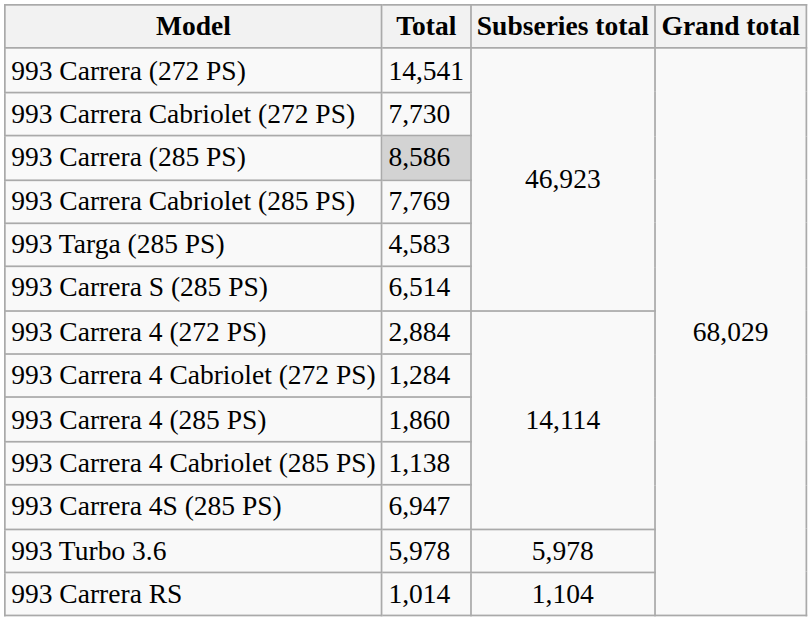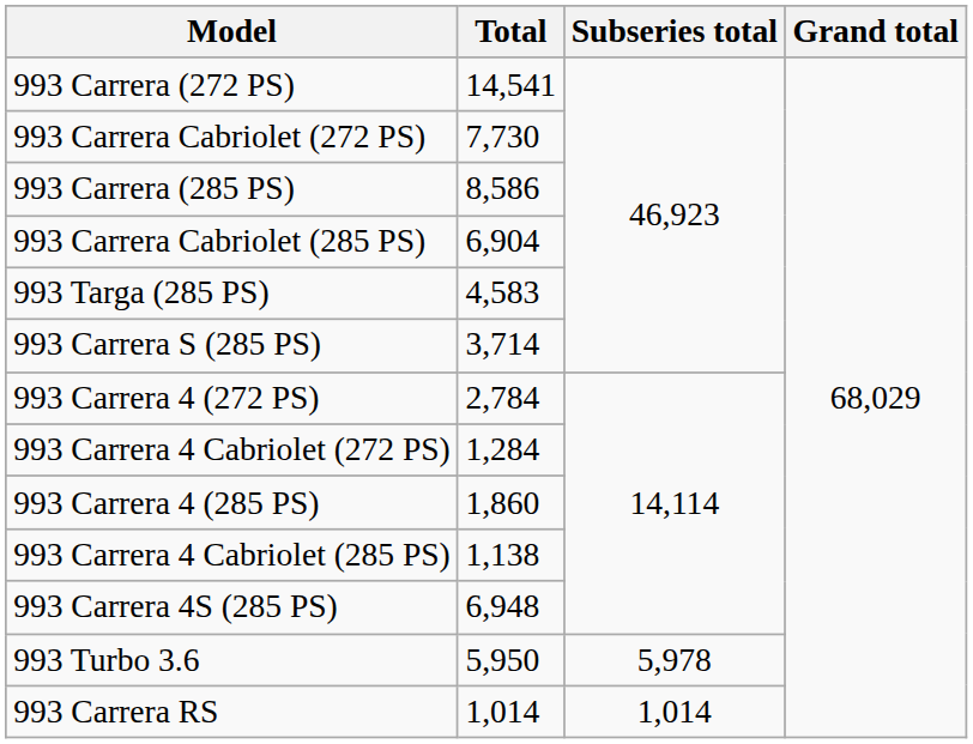993 Carrera (285 PS) | Total: lightgrey background -> no background
993 Carrera Cabriolet (285 PS) | Total: 7,769 -> 6,904
993 Carrera S (285 PS) | Total: 6,514 -> 3,714
993 Carrera 4 (272 PS) | Total: 2,884 -> 2,784
993 Carrera 4S (285 PS) | Total: 6,947 -> 6,948
993 Turbo 3.6 | Total: 5,978 -> 5,950
993 Carrera RS | Subseries total: 1,104 -> 1,014
